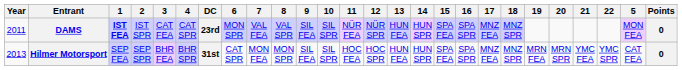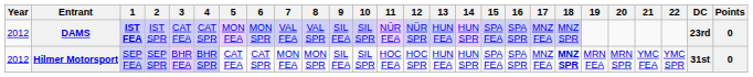columns swapped: 5 <-> DC
DAMS | Year: 2011 -> 2012
Hilmer Motorsport | Year: 2013 -> 2012
Hilmer Motorsport | 18: normal -> bold
